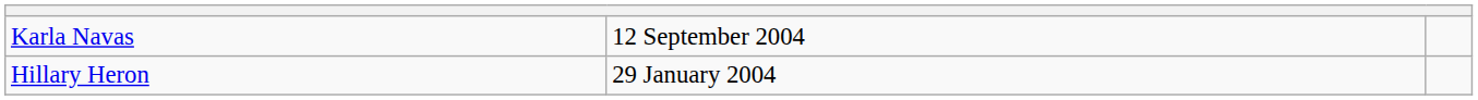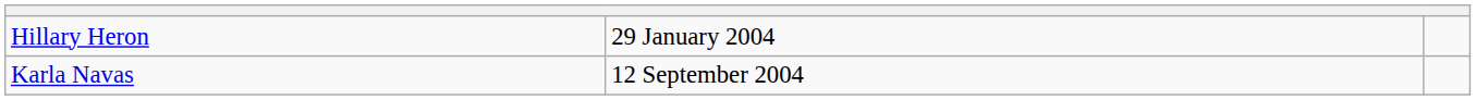rows swapped: Hillary Heron <-> Karla Navas
